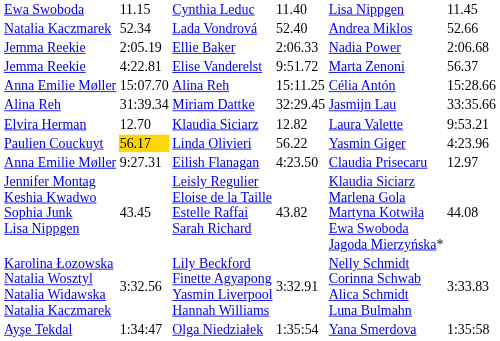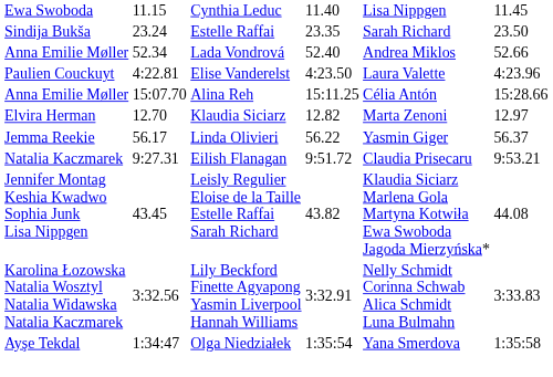+ row: Sindija Bukša | 23.24 | Estelle Raffai | 23.35 | Sarah Richard | 23.50
Lada Vondrová | column 2: Natalia Kaczmarek -> Anna Emilie Møller
- row: Jemma Reekie | 2:05.19 | Ellie Baker | 2:06.33 | Nadia Power | 2:06.68
Elise Vanderelst | column 2: Jemma Reekie -> Paulien Couckuyt
Elise Vanderelst | column 5: 9:51.72 -> 4:23.50
Elise Vanderelst | column 6: Marta Zenoni -> Laura Valette
Elise Vanderelst | column 7: 56.37 -> 4:23.96
- row: Alina Reh | 31:39.34 | Miriam Dattke | 32:29.45 | Jasmijn Lau | 33:35.66
Klaudia Siciarz | column 6: Laura Valette -> Marta Zenoni
Klaudia Siciarz | column 7: 9:53.21 -> 12.97
Linda Olivieri | column 2: Paulien Couckuyt -> Jemma Reekie
Linda Olivieri | column 3: gold background -> no background
Linda Olivieri | column 7: 4:23.96 -> 56.37
Eilish Flanagan | column 2: Anna Emilie Møller -> Natalia Kaczmarek
Eilish Flanagan | column 5: 4:23.50 -> 9:51.72
Eilish Flanagan | column 7: 12.97 -> 9:53.21
